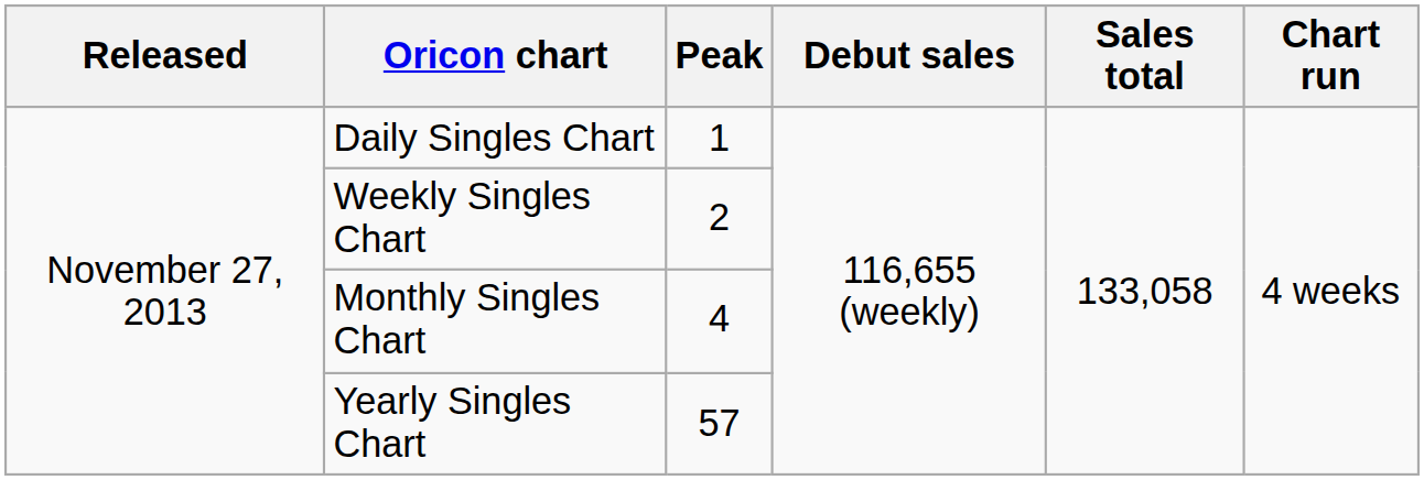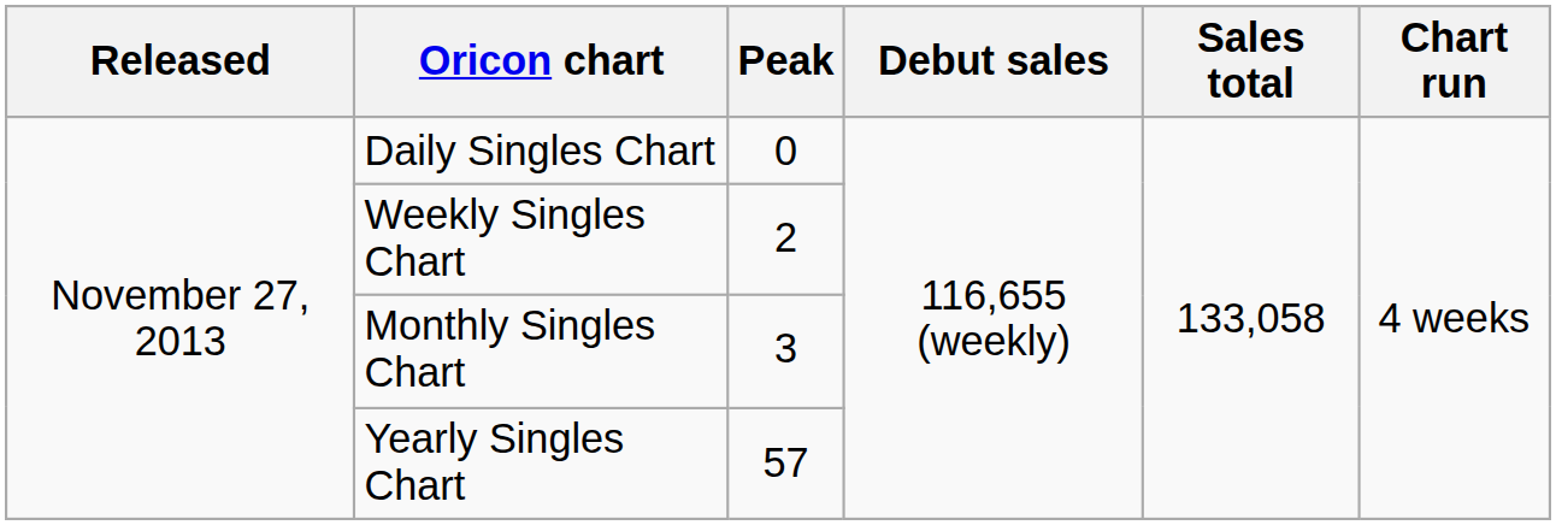Daily Singles Chart | Peak: 1 -> 0
Monthly Singles Chart | Peak: 4 -> 3
